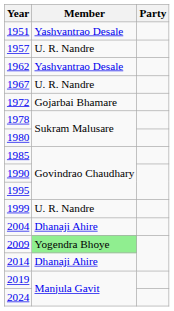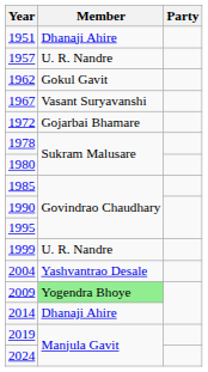1951 | Member: Yashvantrao Desale -> Dhanaji Ahire
1962 | Member: Yashvantrao Desale -> Gokul Gavit
1967 | Member: U. R. Nandre -> Vasant Suryavanshi
2004 | Member: Dhanaji Ahire -> Yashvantrao Desale
